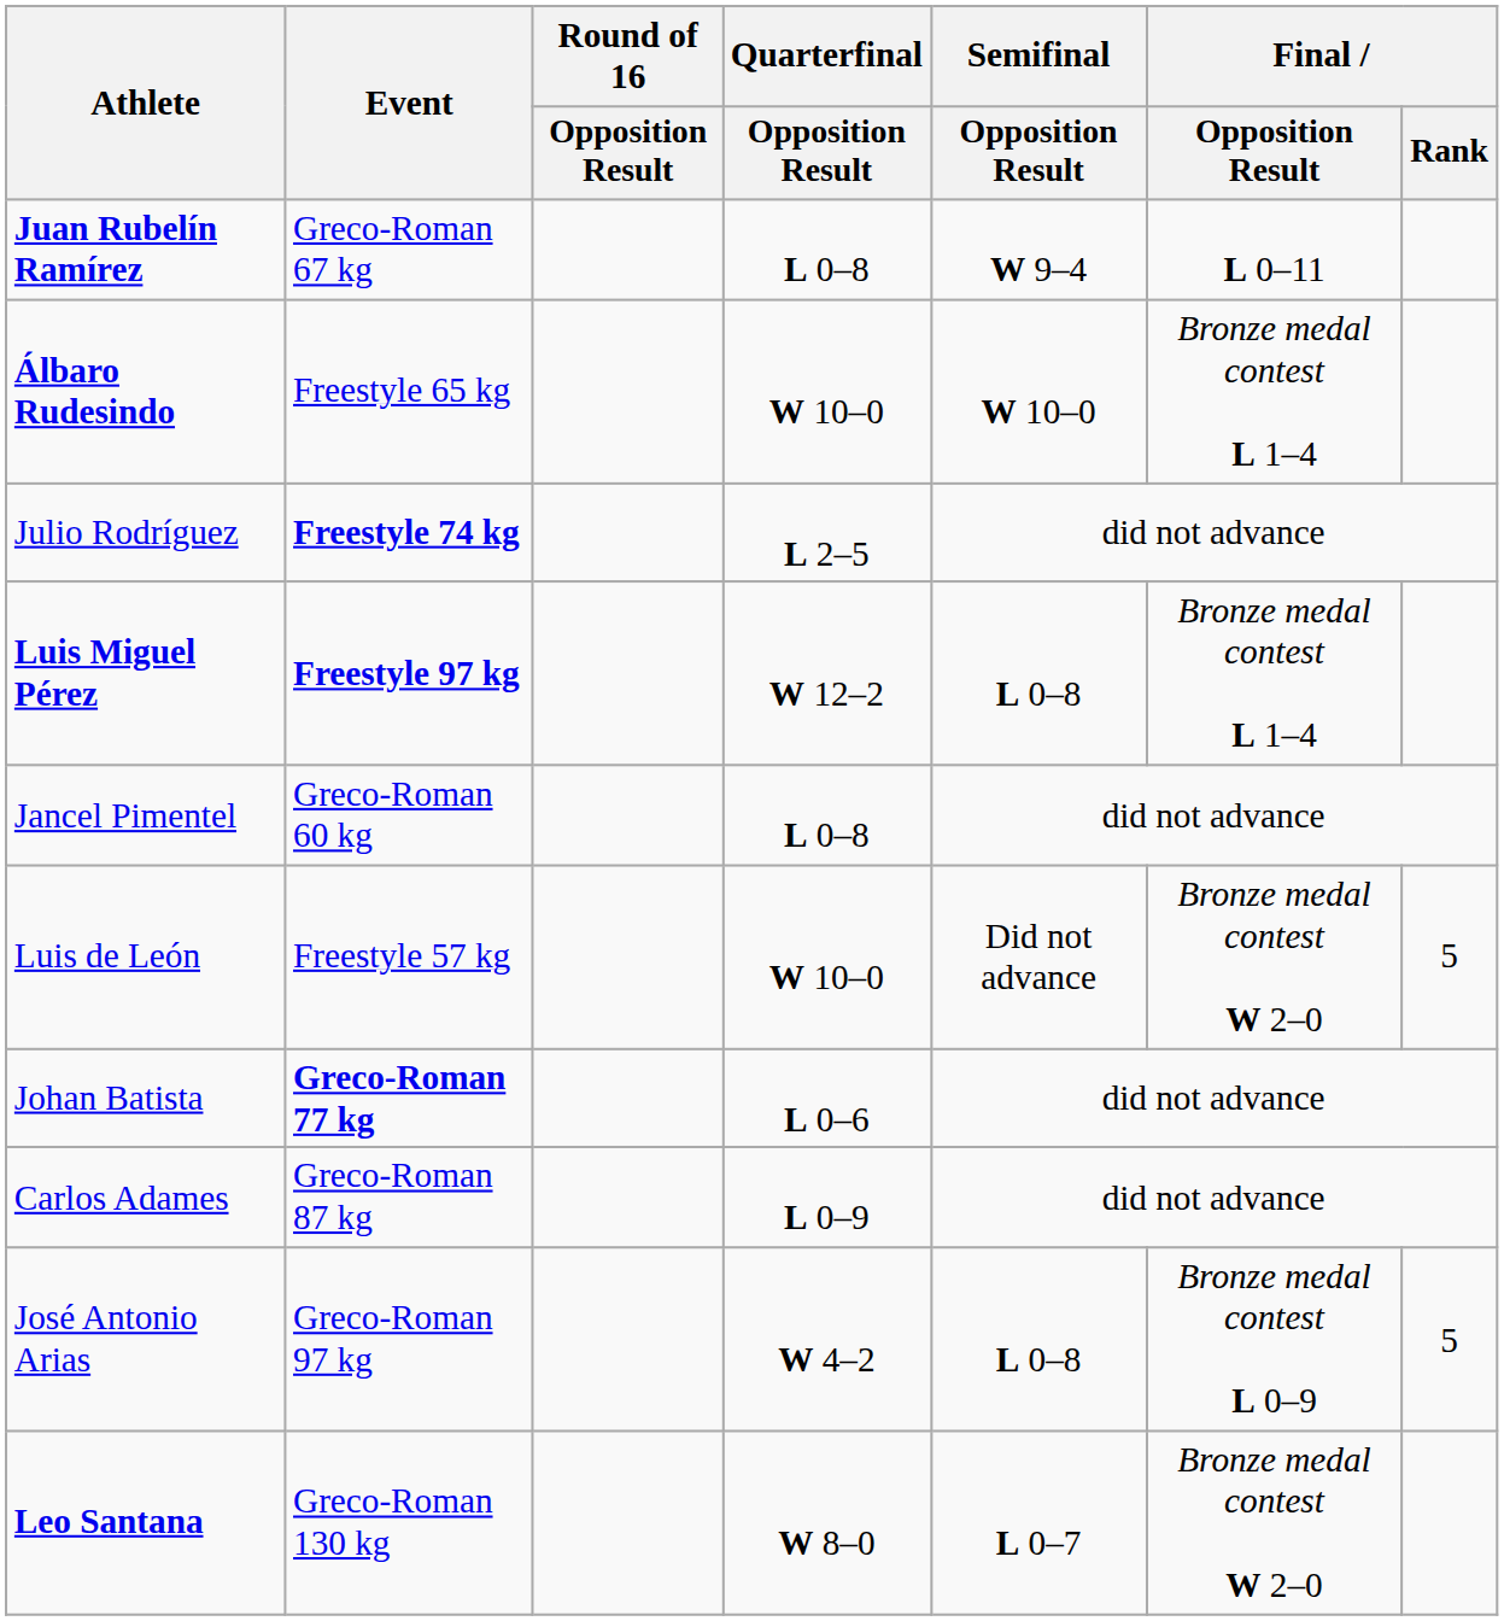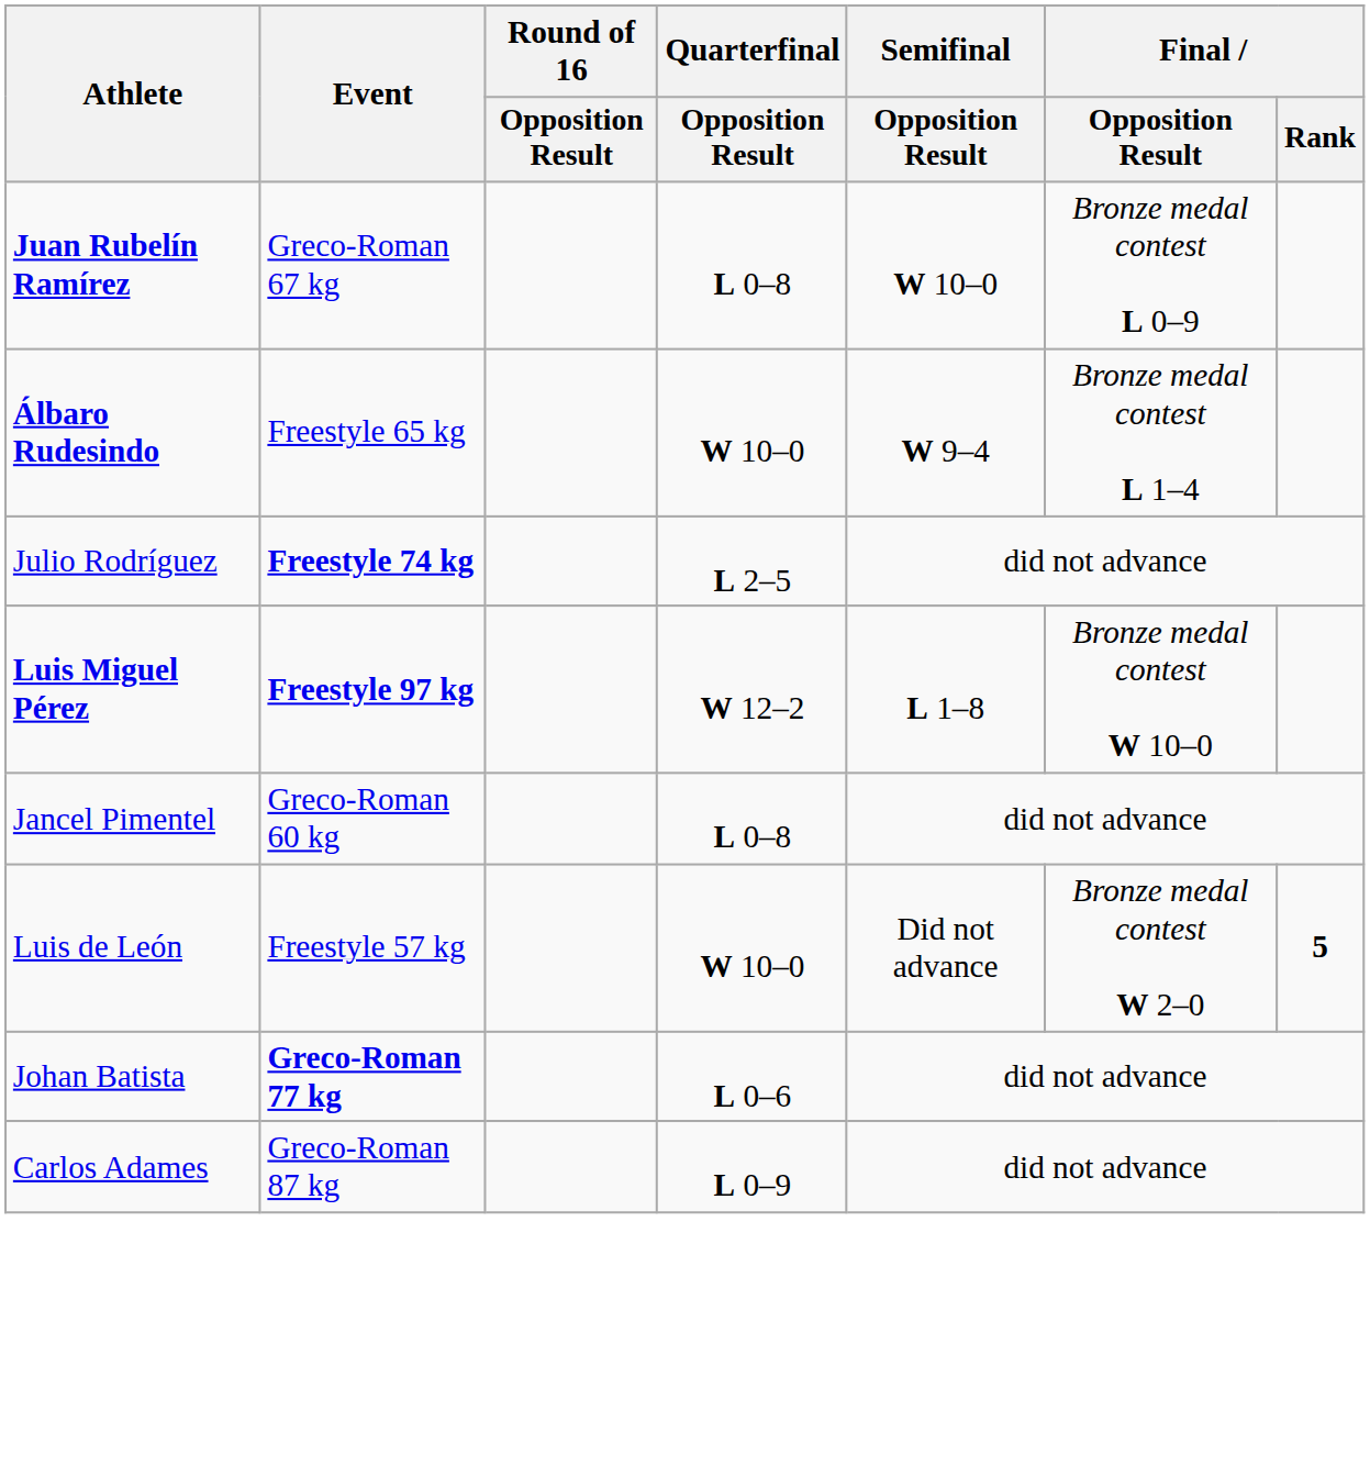Juan Rubelín Ramírez | Semifinal / Opposition Result: W 9–4 -> W 10–0
Juan Rubelín Ramírez | Final / Opposition Result: L 0–11 -> Bronze medal contest L 0–9
Álbaro Rudesindo | Semifinal / Opposition Result: W 10–0 -> W 9–4
Luis Miguel Pérez | Semifinal / Opposition Result: L 0–8 -> L 1–8
Luis Miguel Pérez | Final / Opposition Result: Bronze medal contest L 1–4 -> Bronze medal contest W 10–0
Luis de León | Final / Rank: normal -> bold
- row: José Antonio Arias | Greco-Roman 97 kg | W 4–2 | L 0–8 | Bronze medal contest L 0–9 | 5
- row: Leo Santana | Greco-Roman 130 kg | W 8–0 | L 0–7 | Bronze medal contest W 2–0
